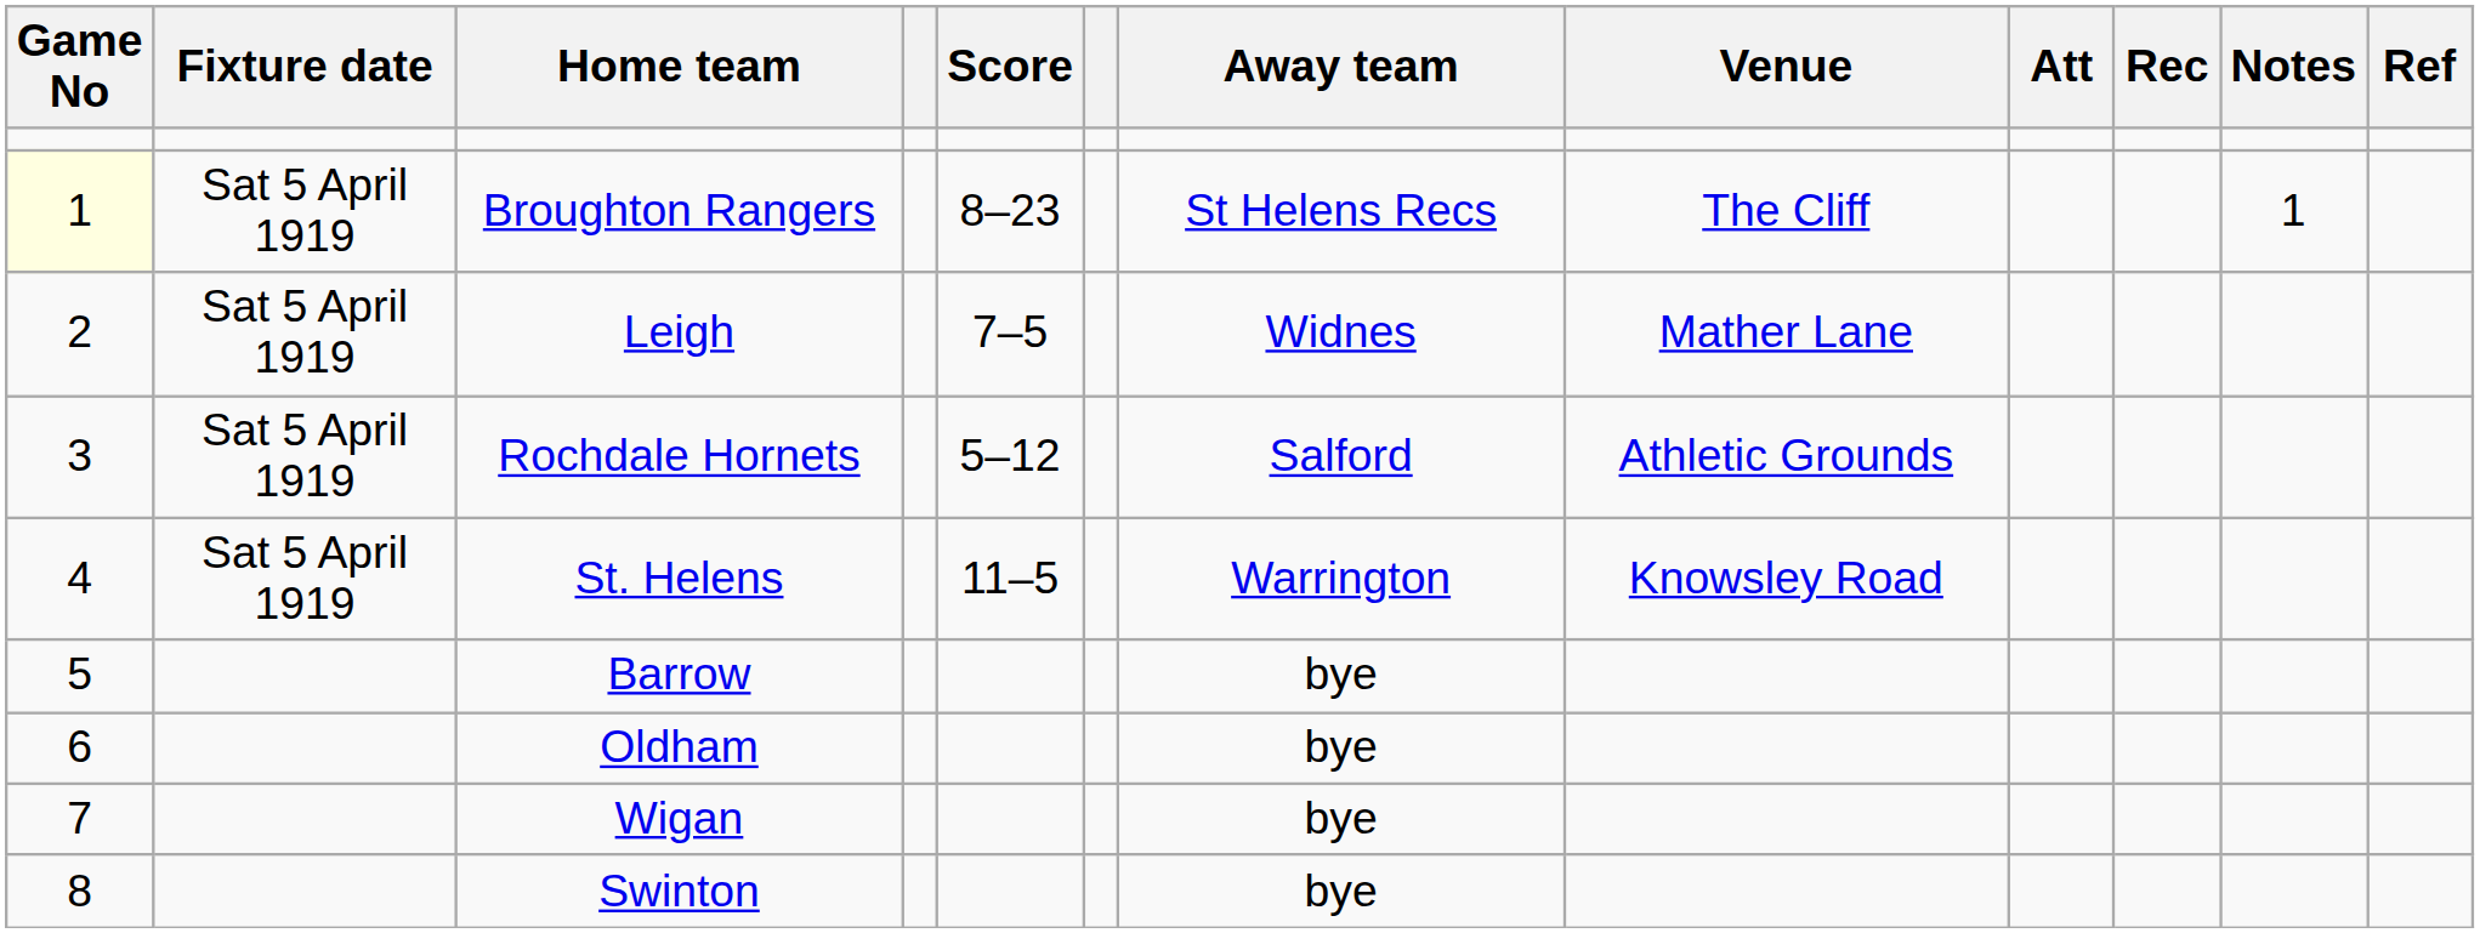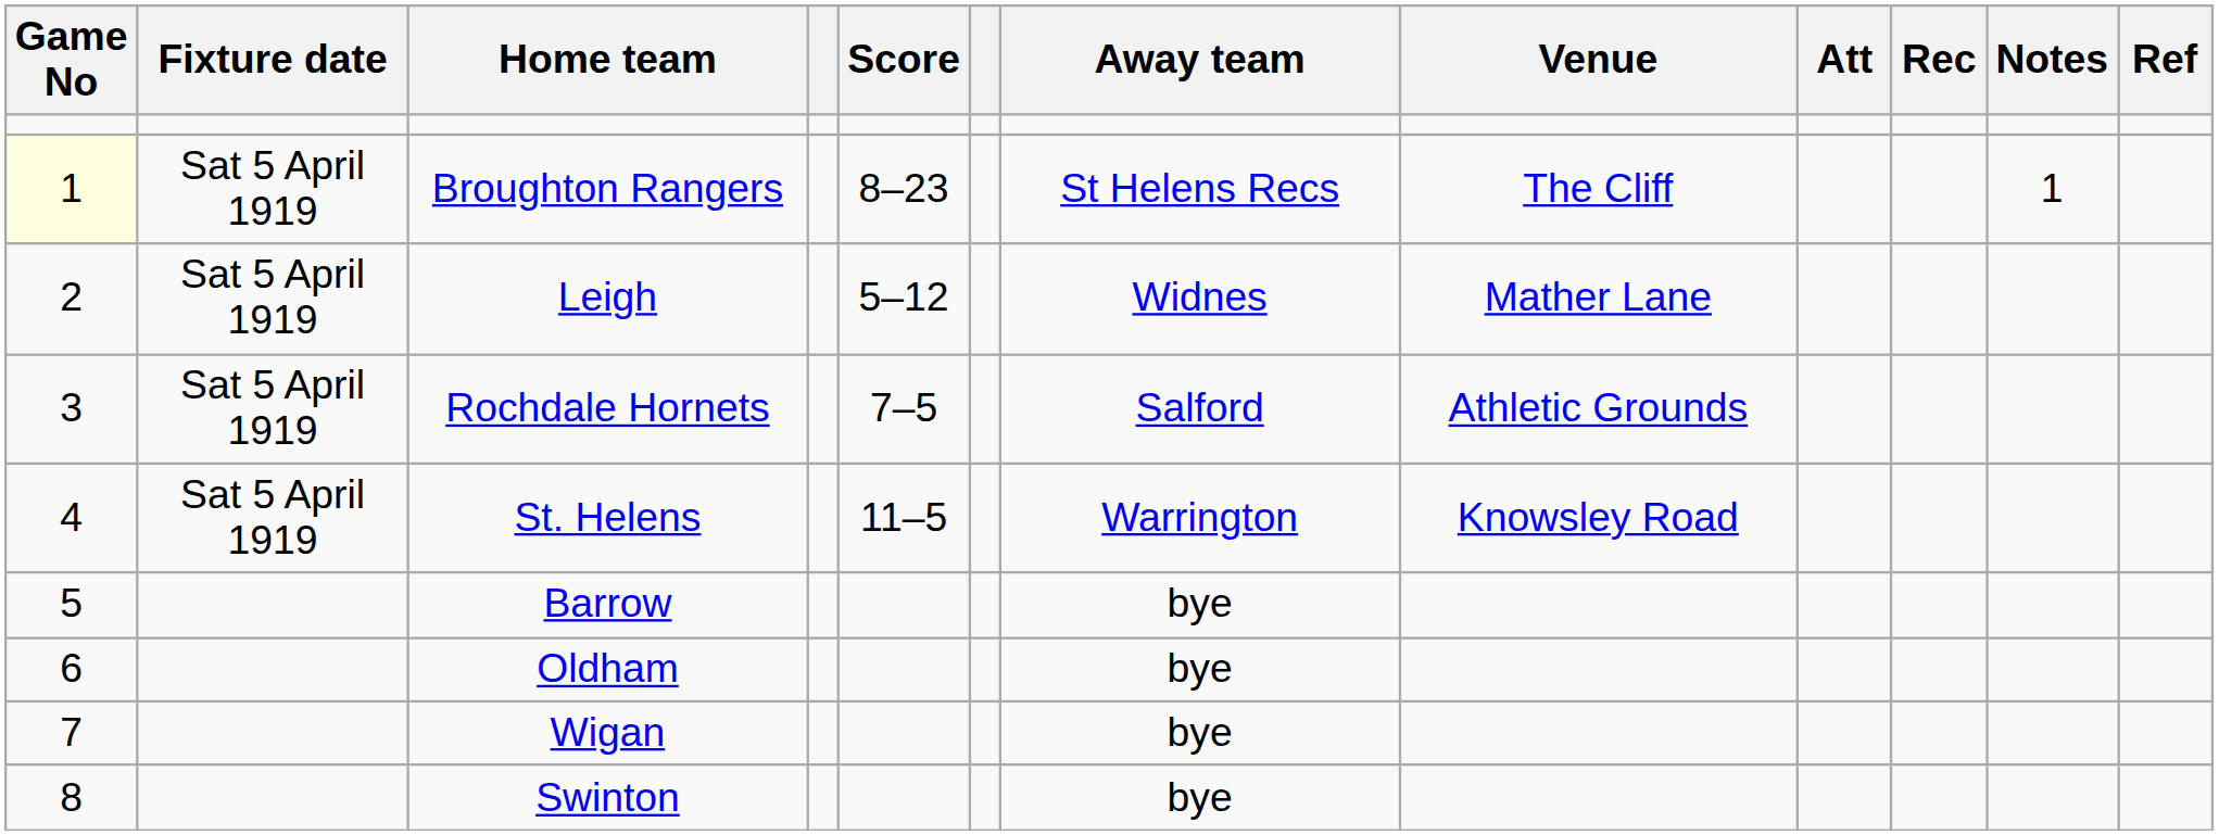Leigh | Score: 7–5 -> 5–12
Rochdale Hornets | Score: 5–12 -> 7–5
